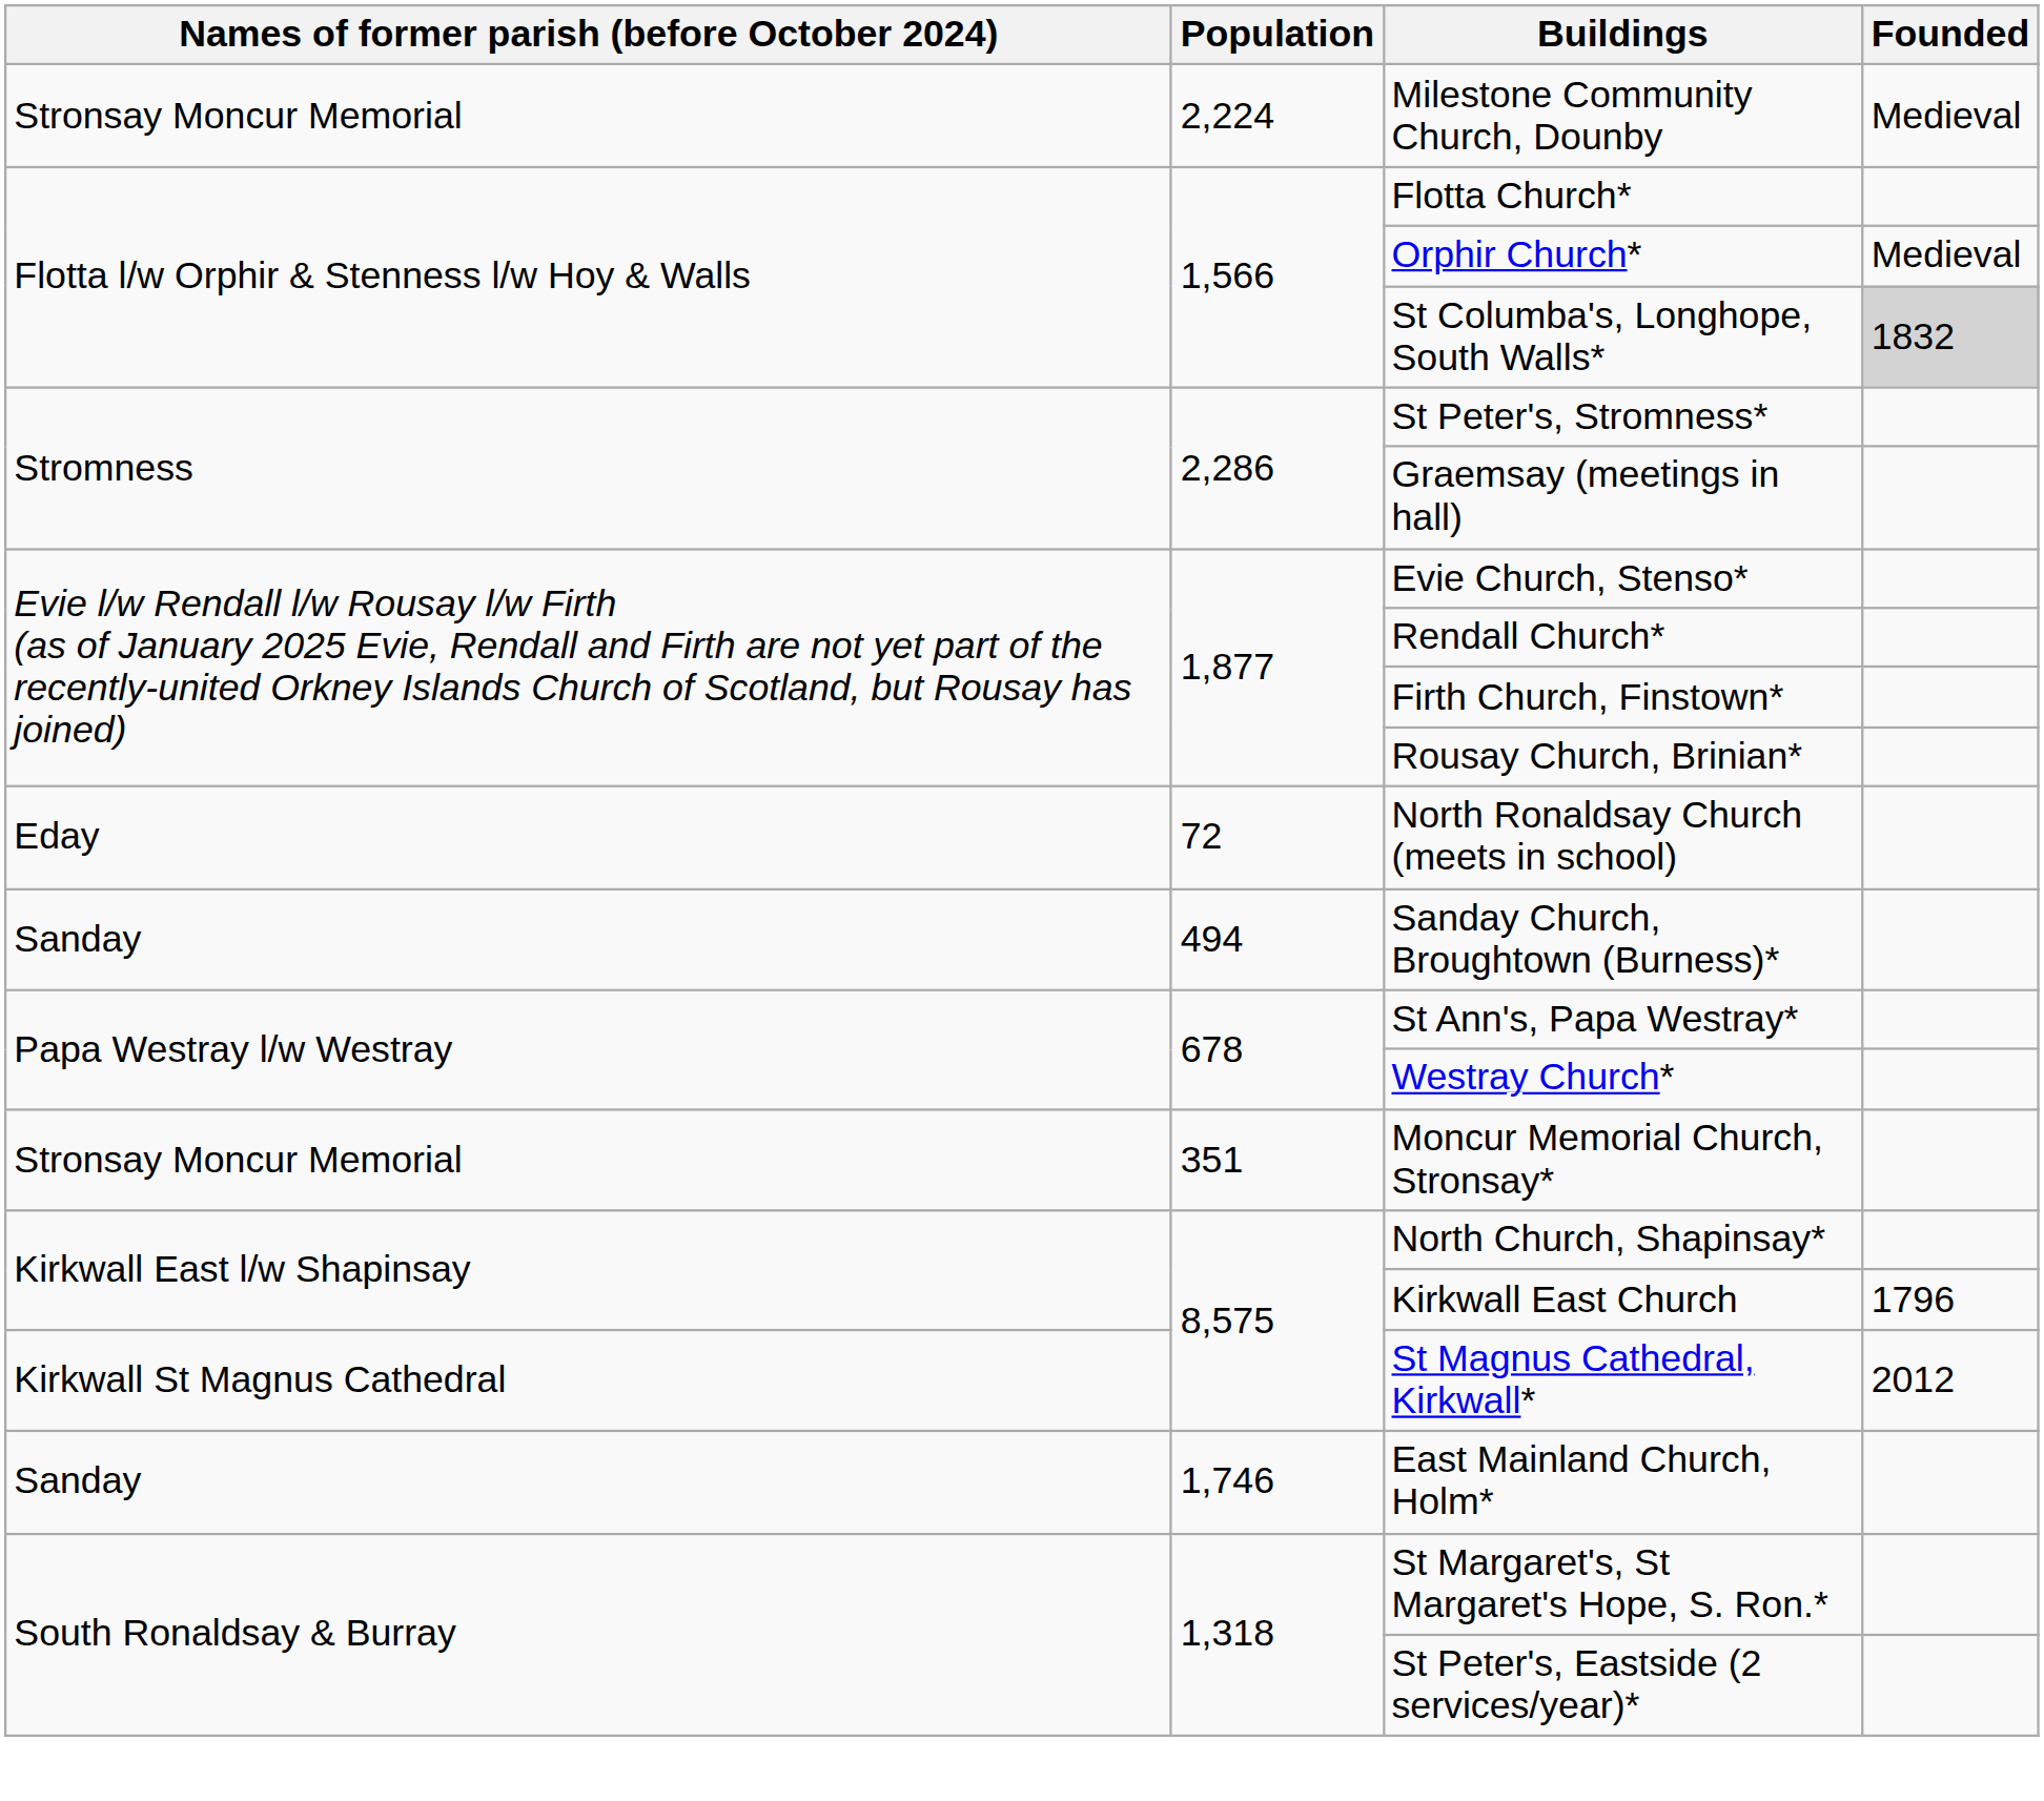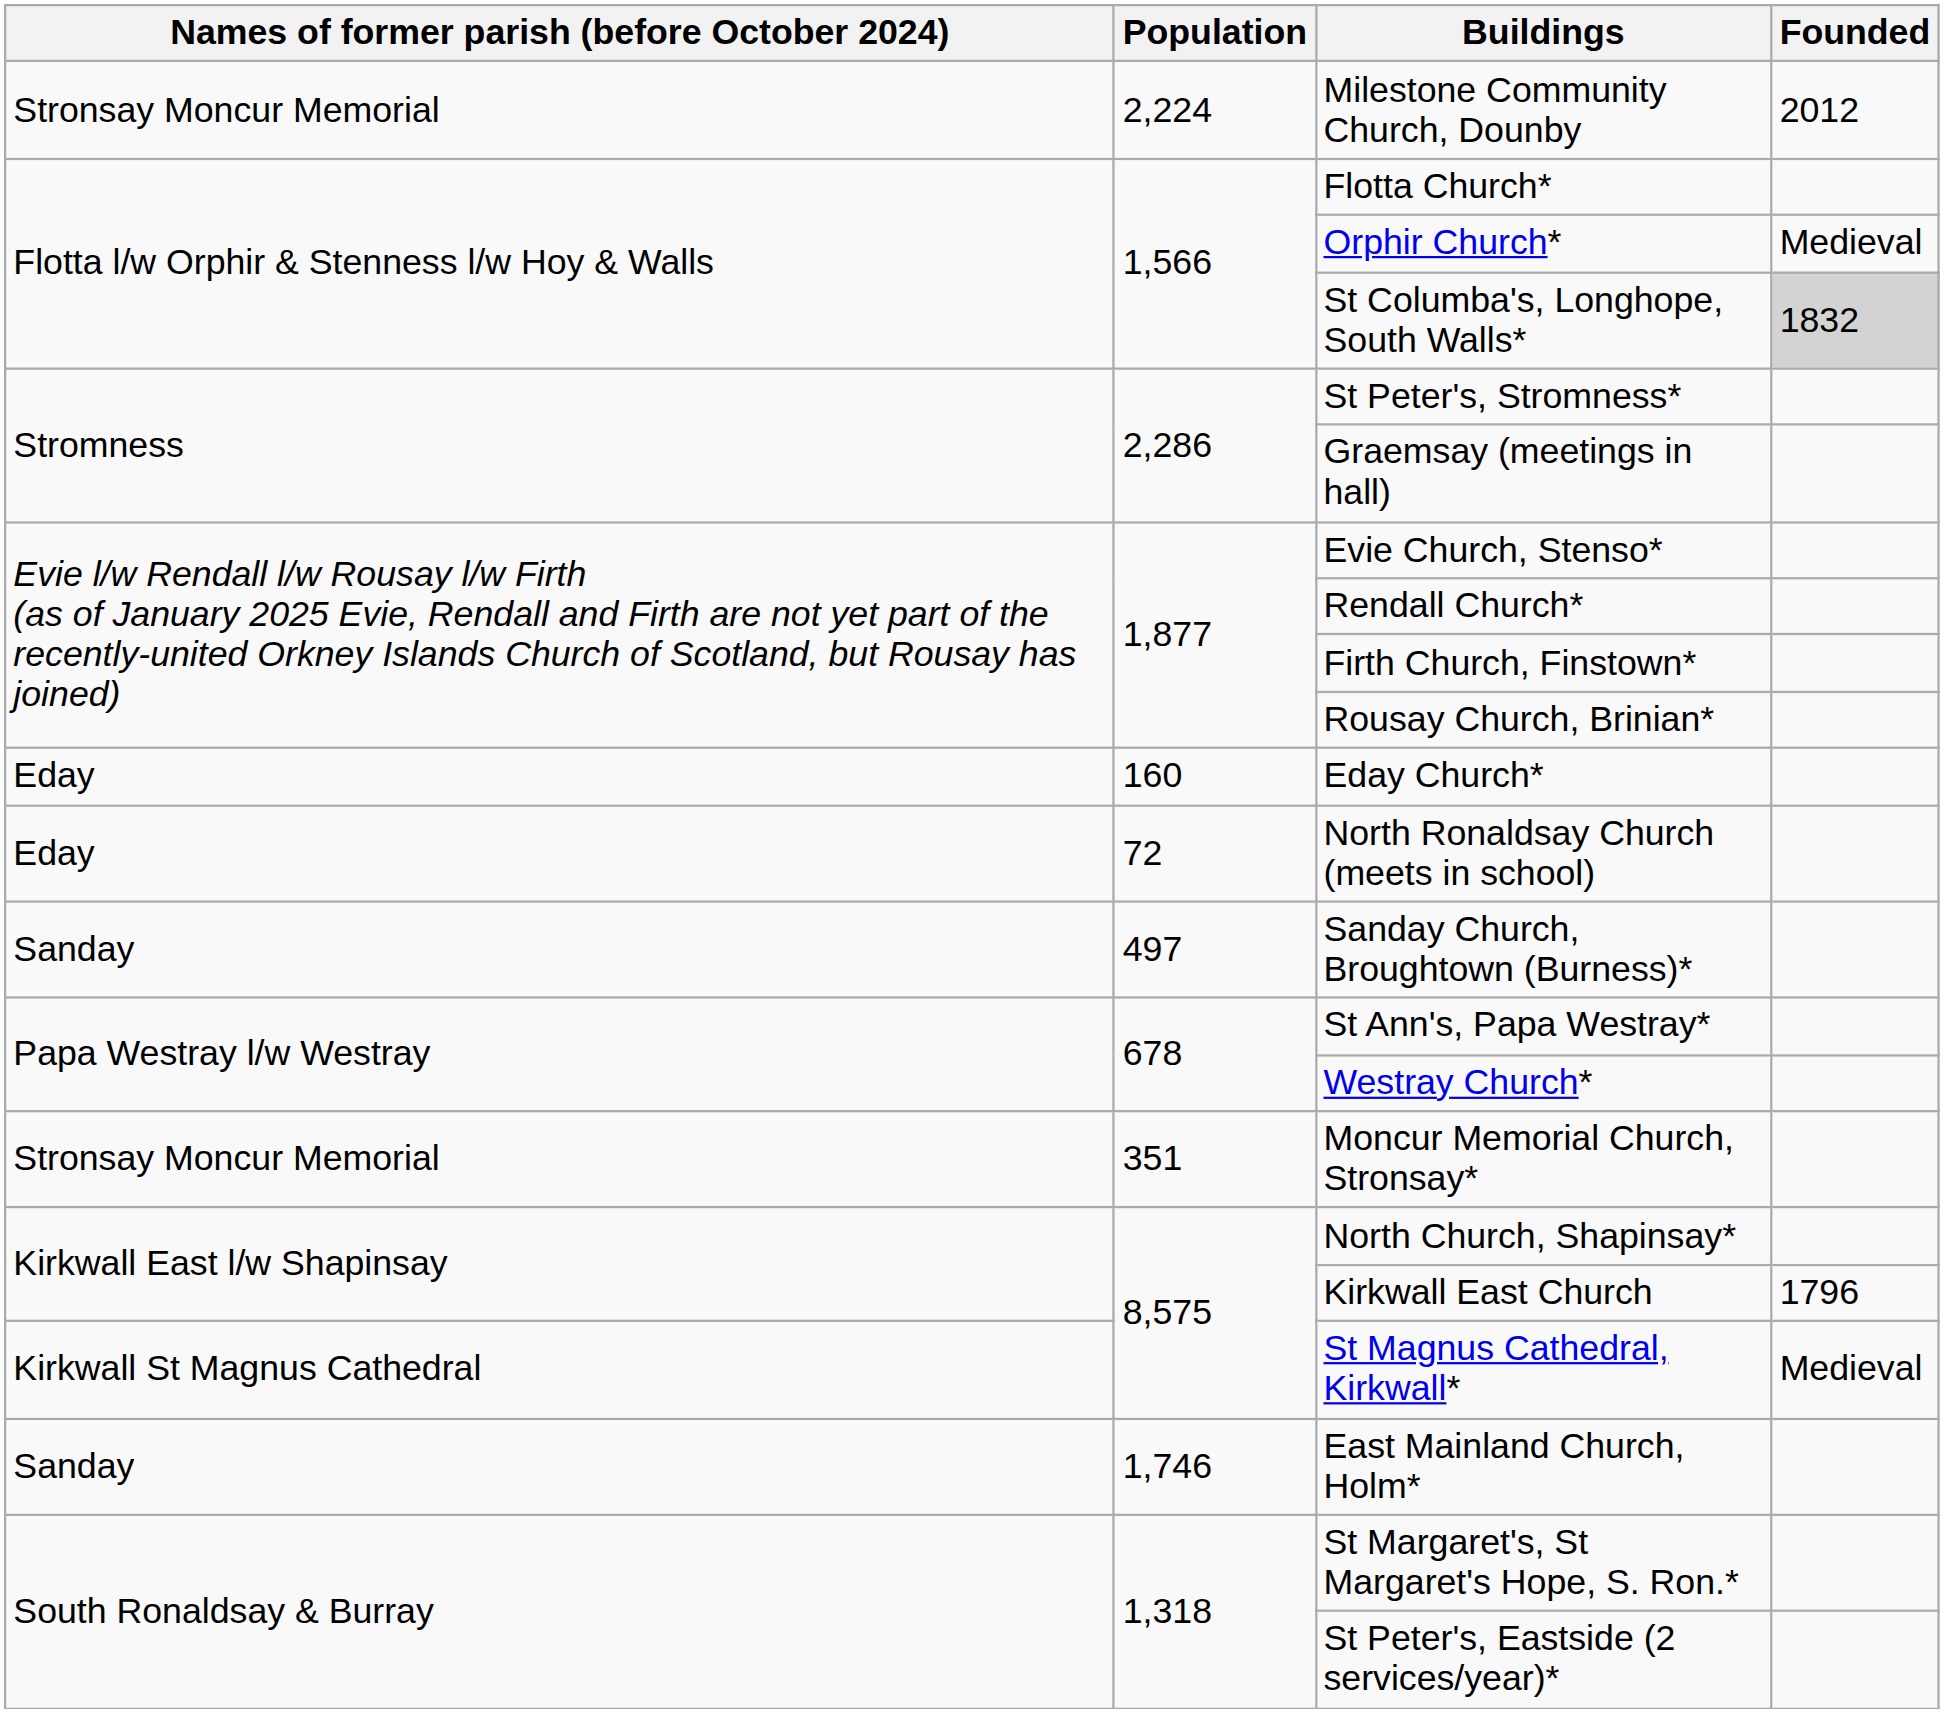Milestone Community Church, Dounby | Founded: Medieval -> 2012
+ row: Eday | 160 | Eday Church*
Sanday Church, Broughtown (Burness)* | Population: 494 -> 497
St Magnus Cathedral, Kirkwall* | Founded: 2012 -> Medieval
